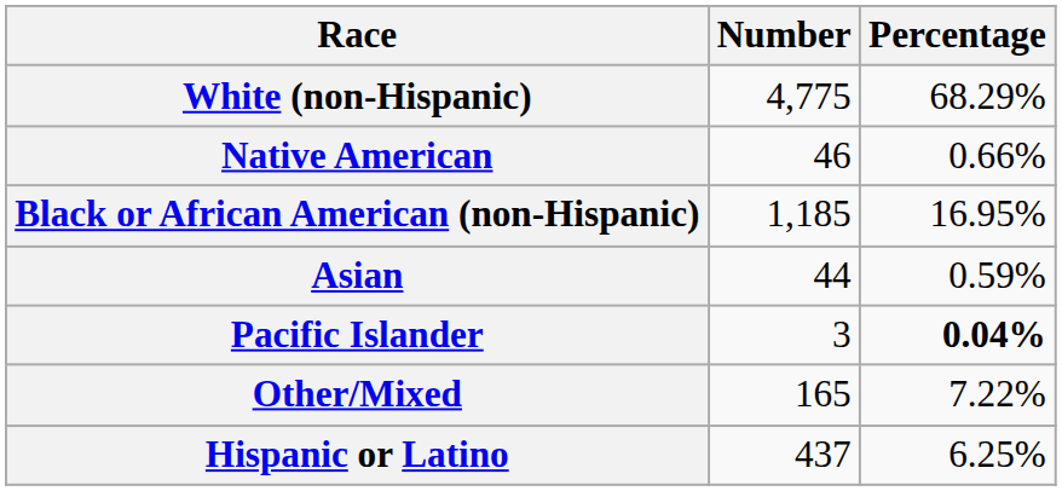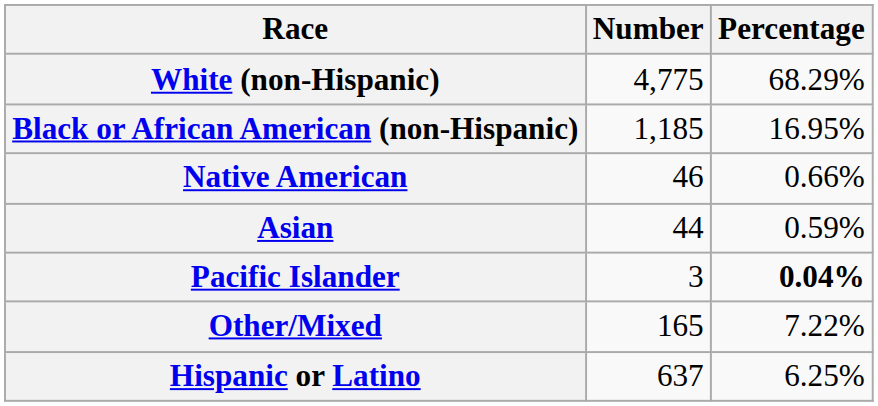rows swapped: Black or African American (non-Hispanic) <-> Native American
Hispanic or Latino | Number: 437 -> 637
